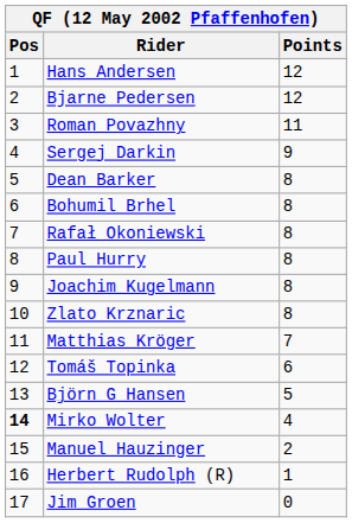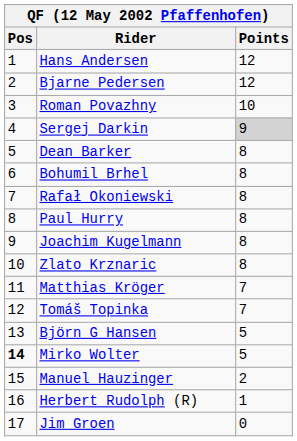Roman Povazhny | Points: 11 -> 10
Sergej Darkin | Points: no background -> lightgrey background
Tomáš Topinka | Points: 6 -> 7
Mirko Wolter | Points: 4 -> 5
